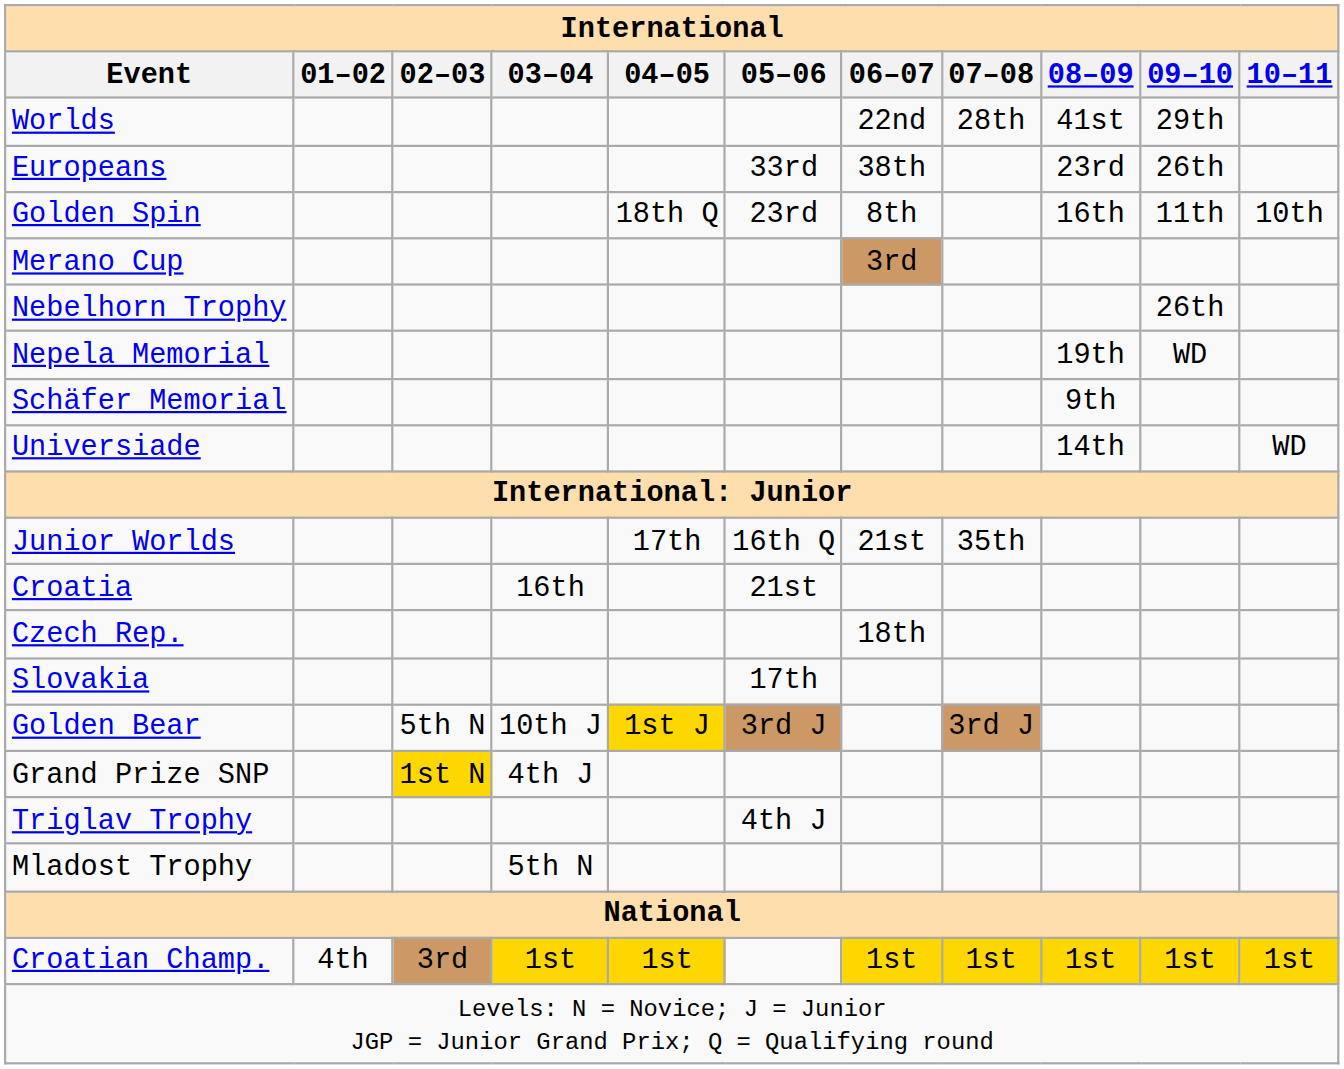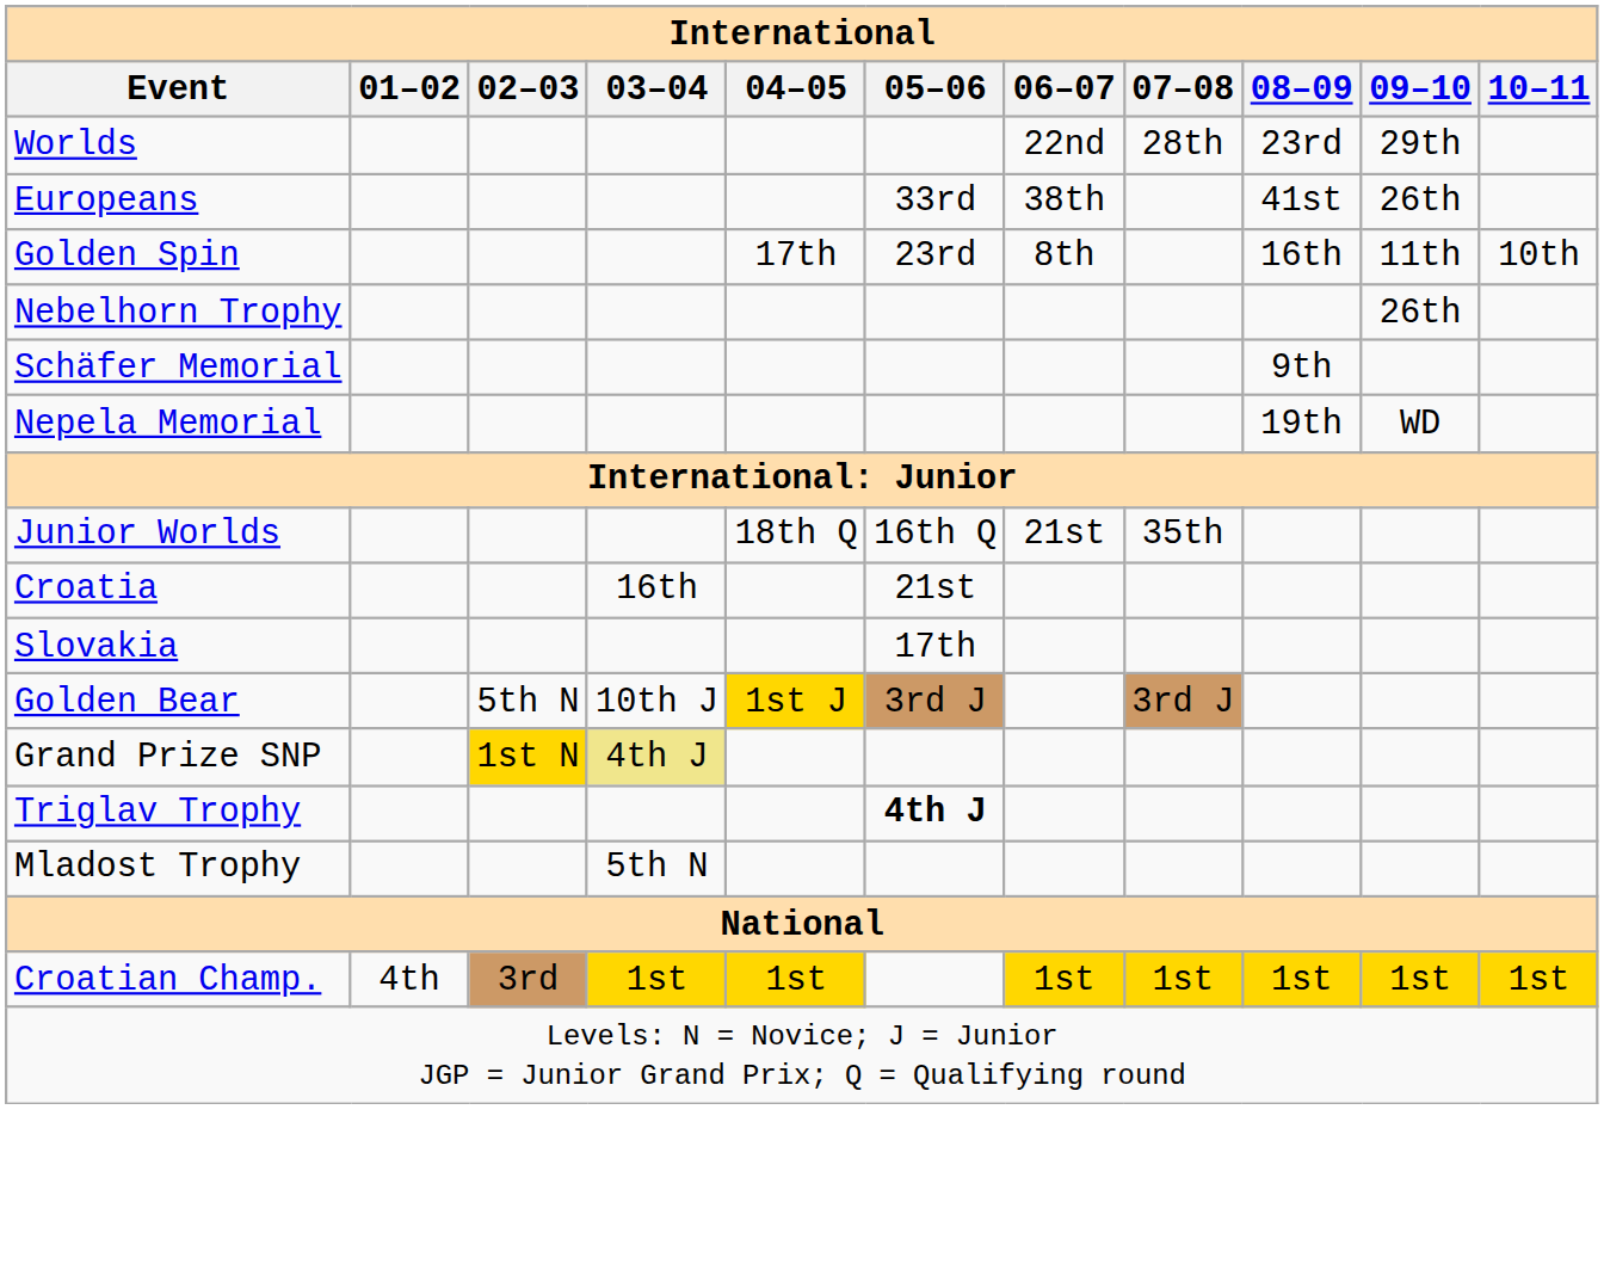Worlds | 08–09: 41st -> 23rd
Europeans | 08–09: 23rd -> 41st
Golden Spin | 04–05: 18th Q -> 17th
- row: Merano Cup | 3rd
rows swapped: Nepela Memorial <-> Schäfer Memorial
- row: Universiade | 14th | WD
Junior Worlds | 04–05: 17th -> 18th Q
- row: Czech Rep. | 18th
Grand Prize SNP | 03–04: no background -> khaki background
Triglav Trophy | 05–06: normal -> bold
